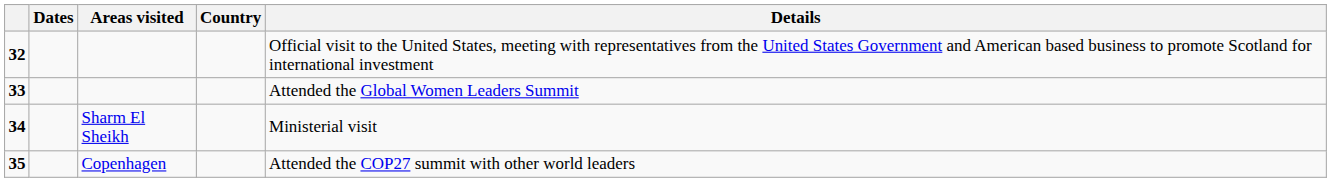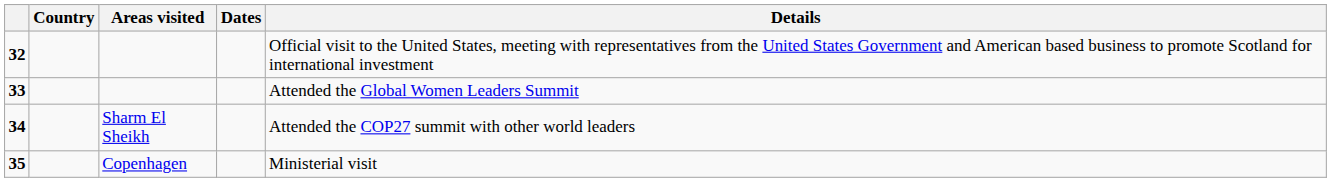columns swapped: Country <-> Dates
34 | Details: Ministerial visit -> Attended the COP27 summit with other world leaders
35 | Details: Attended the COP27 summit with other world leaders -> Ministerial visit
